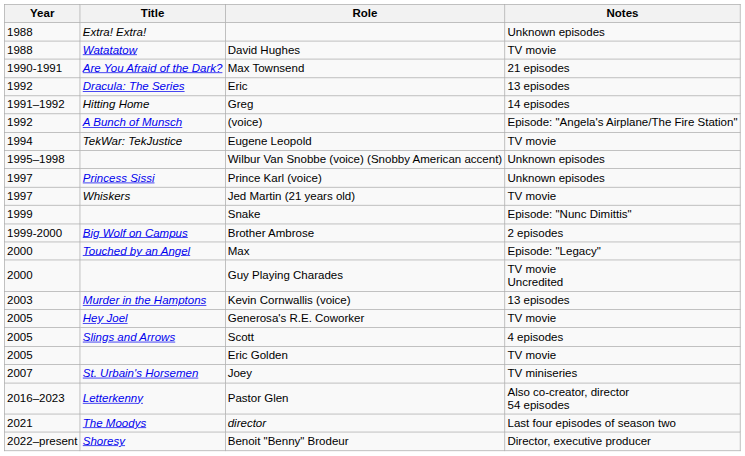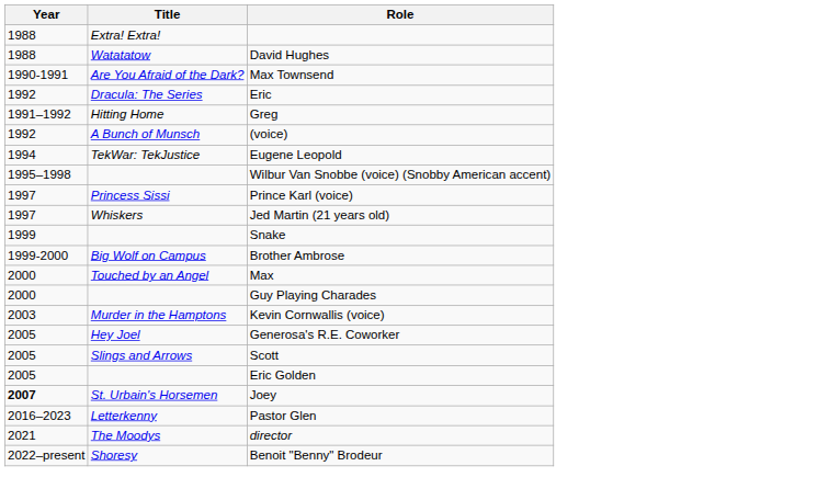- column: Notes | Unknown episodes | TV movie | 21 episodes | 13 episodes | 14 episodes | Episode: "Angela's Airplane/The Fire Station" | TV movie | Unknown episodes | Unknown episodes | TV movie | Episode: "Nunc Dimittis" | 2 episodes | Episode: "Legacy" | TV movie Uncredited | 13 episodes | TV movie | 4 episodes | TV movie | TV miniseries | Also co-creator, director 54 episodes | Last four episodes of season two | Director, executive producer
Joey | Year: normal -> bold
